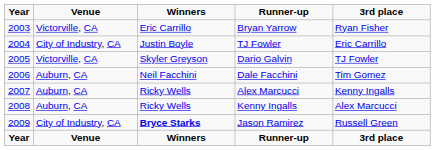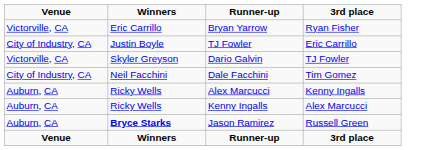- column: Year | 2003 | 2004 | 2005 | 2006 | 2007 | 2008 | 2009 | Year
Dale Facchini | Venue: Auburn, CA -> City of Industry, CA
Jason Ramirez | Venue: City of Industry, CA -> Auburn, CA
